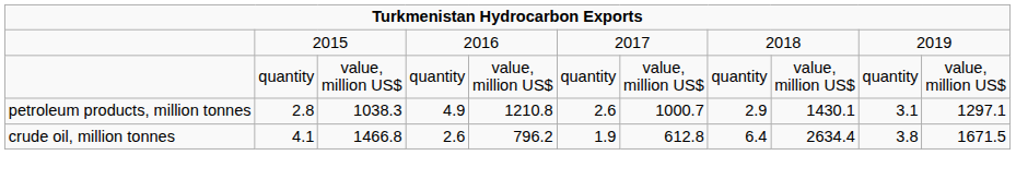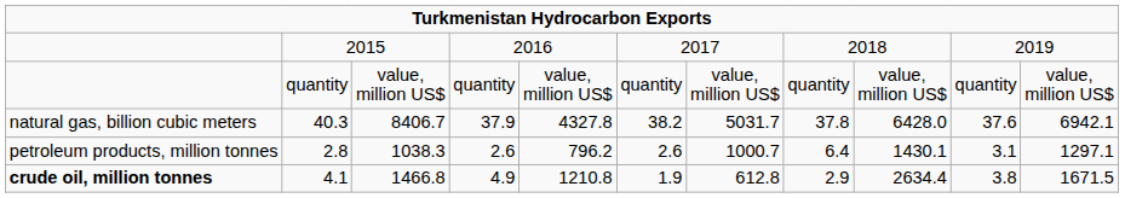+ row: natural gas, billion cubic meters | 40.3 | 8406.7 | 37.9 | 4327.8 | 38.2 | 5031.7 | 37.8 | 6428.0 | 37.6 | 6942.1
2.8 | column 4: 4.9 -> 2.6
2.8 | column 5: 1210.8 -> 796.2
2.8 | column 8: 2.9 -> 6.4
4.1 | column 1: normal -> bold
4.1 | column 4: 2.6 -> 4.9
4.1 | column 5: 796.2 -> 1210.8
4.1 | column 8: 6.4 -> 2.9
